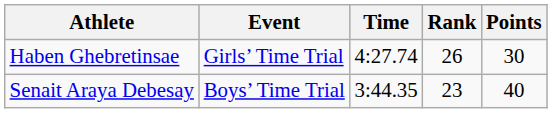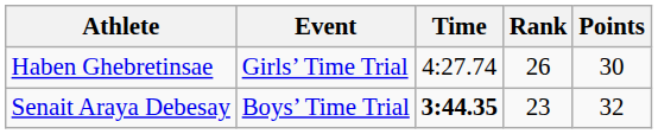Senait Araya Debesay | Time: normal -> bold
Senait Araya Debesay | Points: 40 -> 32
